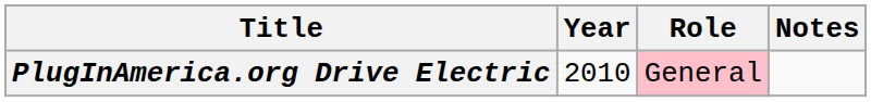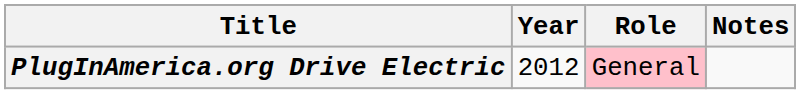PlugInAmerica.org Drive Electric | Year: 2010 -> 2012
